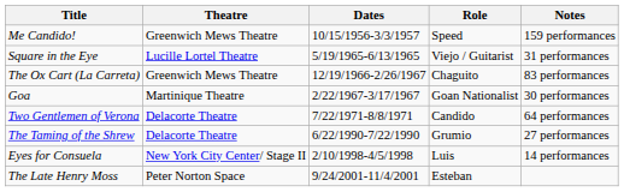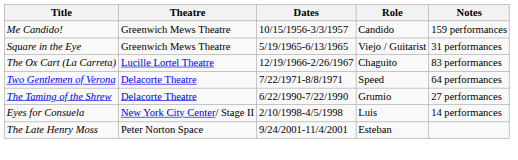Me Candido! | Role: Speed -> Candido
Square in the Eye | Theatre: Lucille Lortel Theatre -> Greenwich Mews Theatre
The Ox Cart (La Carreta) | Theatre: Greenwich Mews Theatre -> Lucille Lortel Theatre
- row: Goa | Martinique Theatre | 2/22/1967-3/17/1967 | Goan Nationalist | 30 performances
Two Gentlemen of Verona | Role: Candido -> Speed
